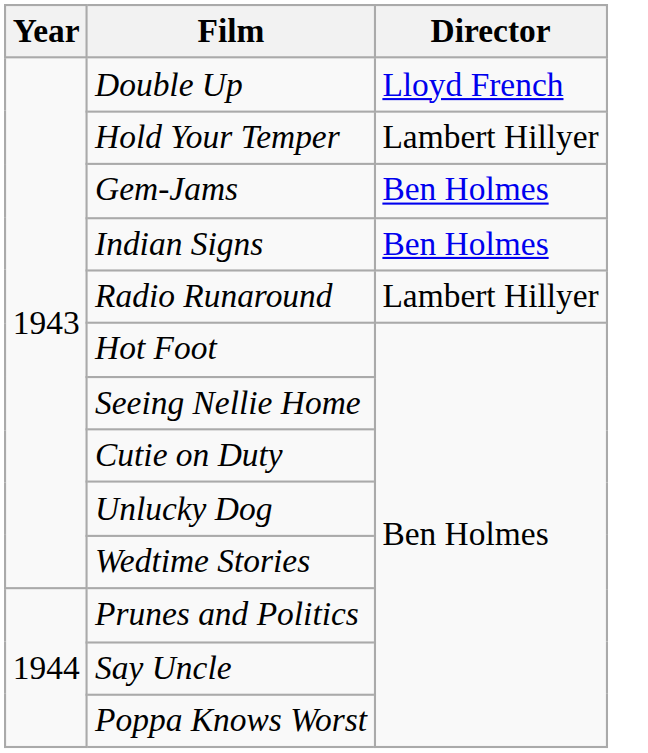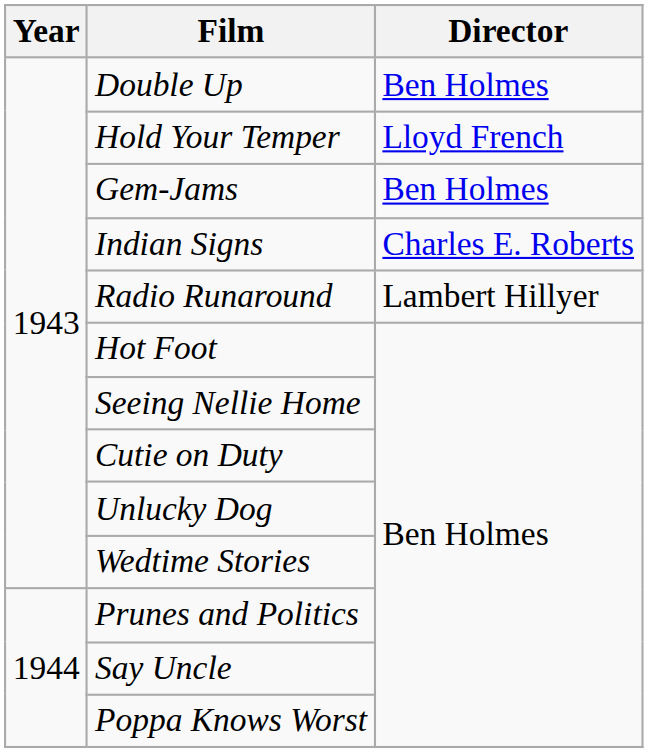Double Up | Director: Lloyd French -> Ben Holmes
Hold Your Temper | Director: Lambert Hillyer -> Lloyd French
Indian Signs | Director: Ben Holmes -> Charles E. Roberts
